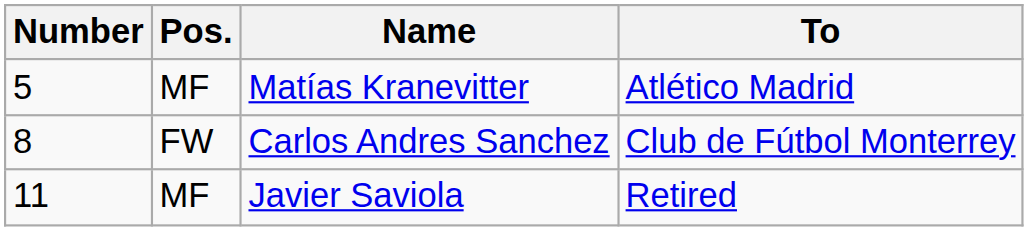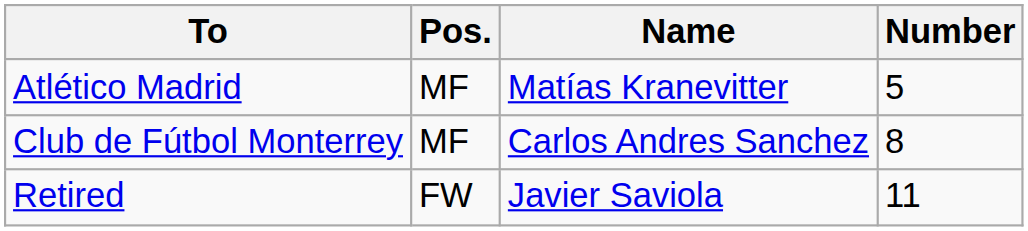columns swapped: Number <-> To
Carlos Andres Sanchez | Pos.: FW -> MF
Javier Saviola | Pos.: MF -> FW
